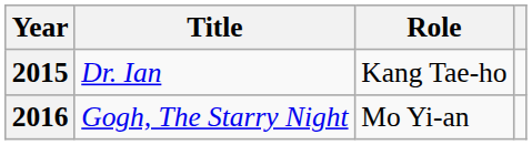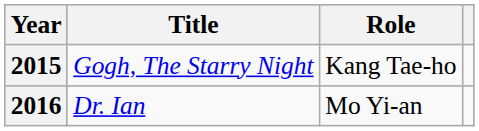2015 | Title: Dr. Ian -> Gogh, The Starry Night
2016 | Title: Gogh, The Starry Night -> Dr. Ian
